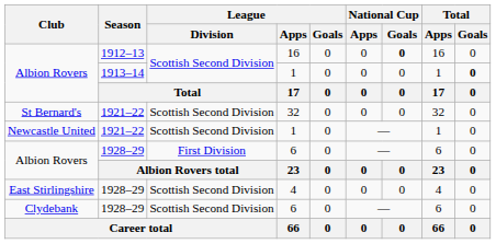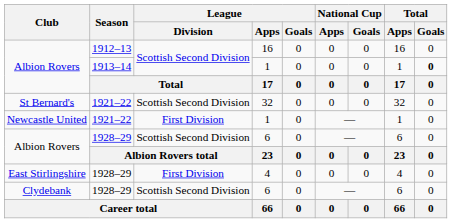Albion Rovers / 16 | National Cup / Goals: bold -> normal
Newcastle United | League / Division: Scottish Second Division -> First Division
Albion Rovers / 6 | League / Division: First Division -> Scottish Second Division
East Stirlingshire | League / Division: Scottish Second Division -> First Division
